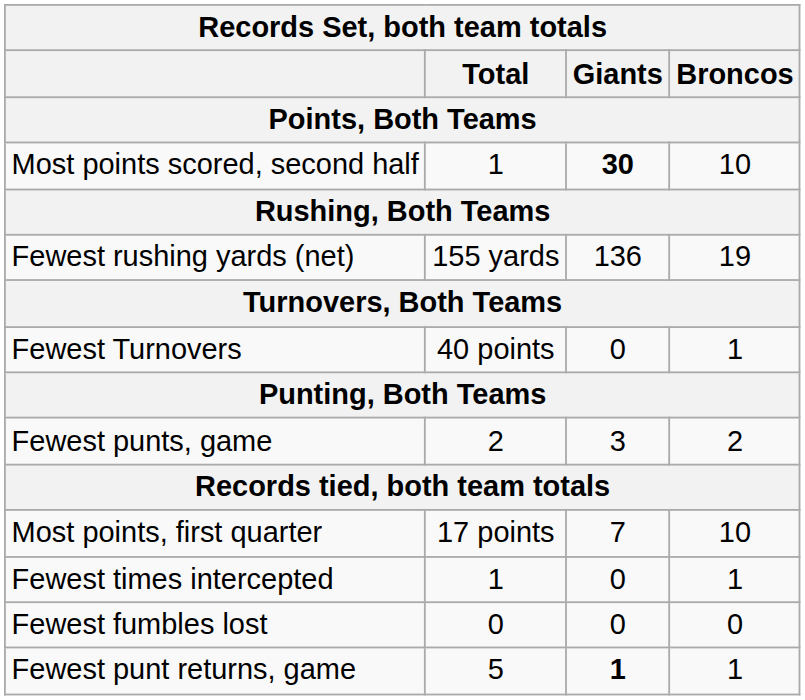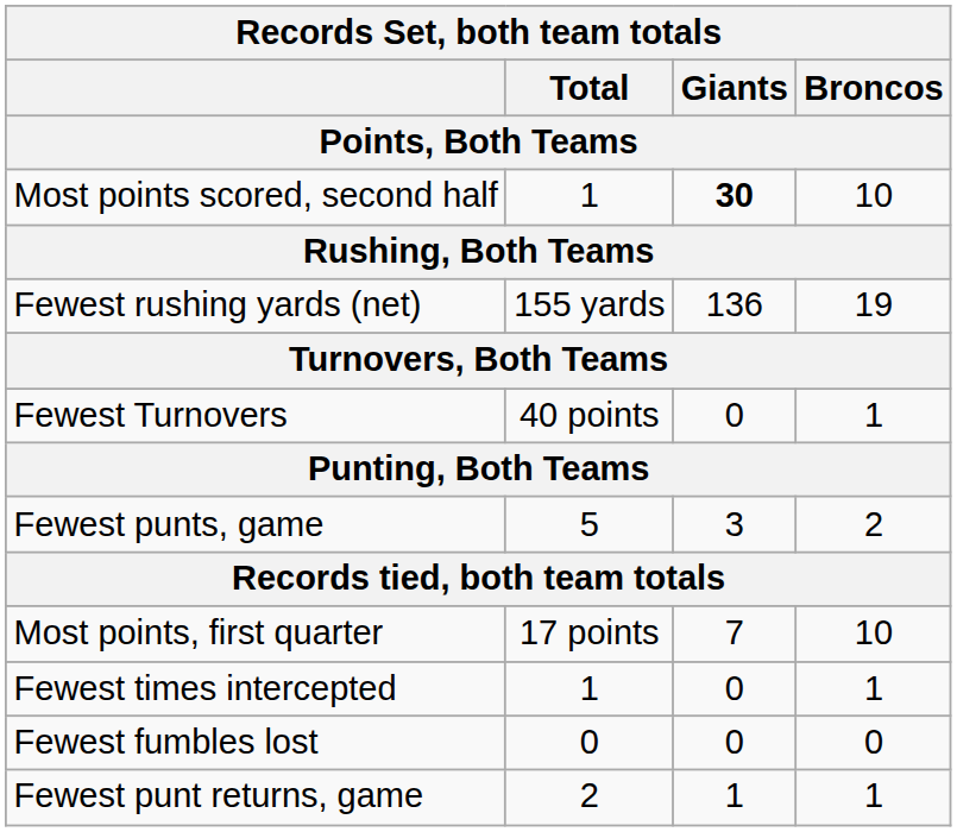Fewest punts, game | Total: 2 -> 5
Fewest punt returns, game | Total: 5 -> 2
Fewest punt returns, game | Giants: bold -> normal
